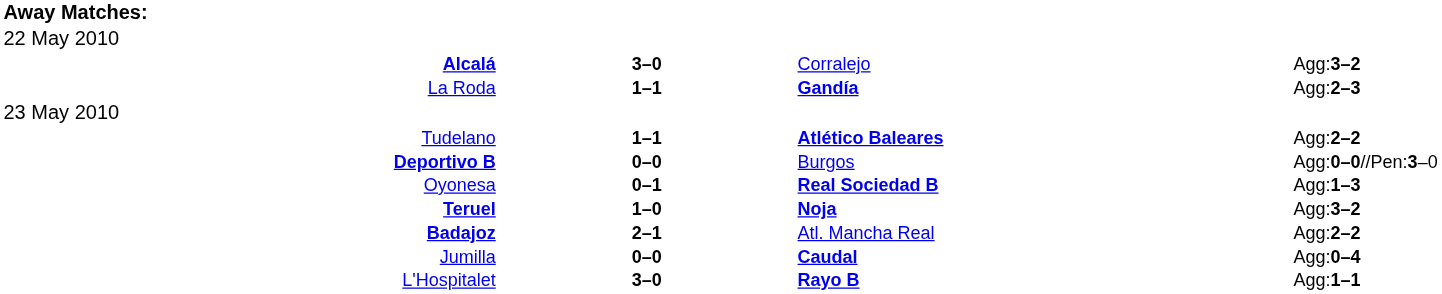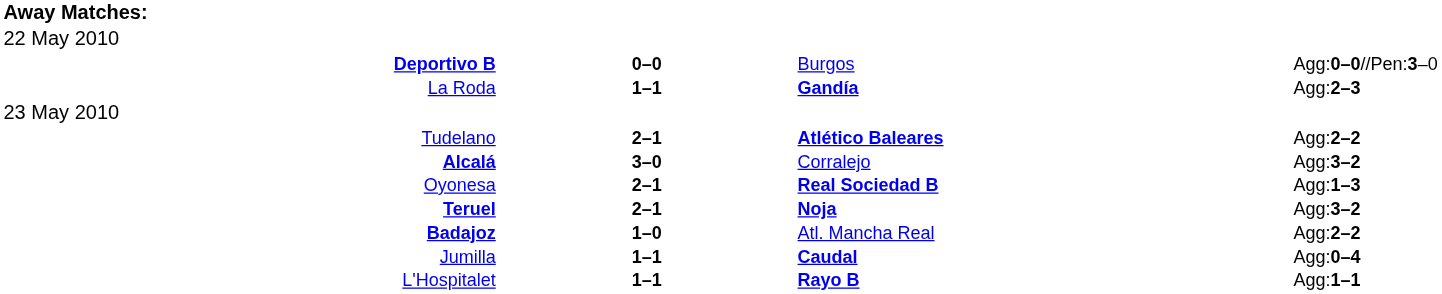rows swapped: Deportivo B <-> Alcalá
Tudelano | column 2: 1–1 -> 2–1
Oyonesa | column 2: 0–1 -> 2–1
Teruel | column 2: 1–0 -> 2–1
Badajoz | column 2: 2–1 -> 1–0
Jumilla | column 2: 0–0 -> 1–1
L'Hospitalet | column 2: 3–0 -> 1–1
